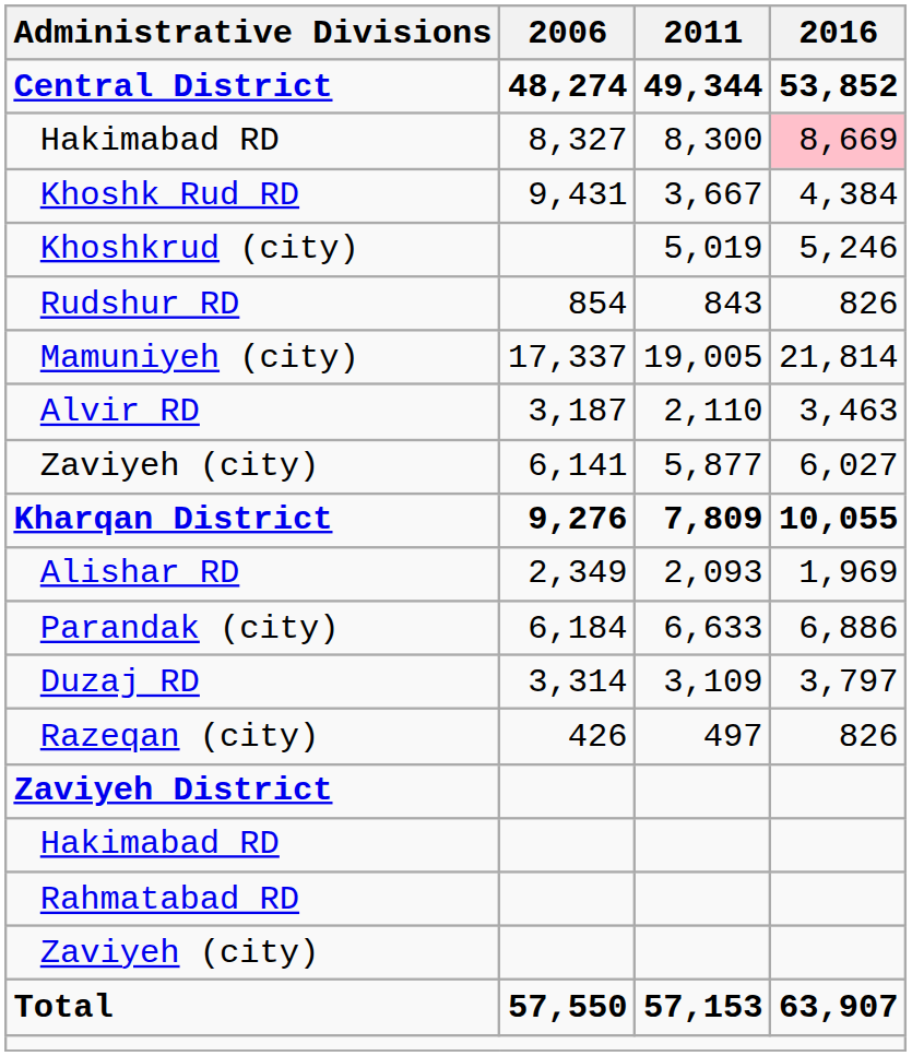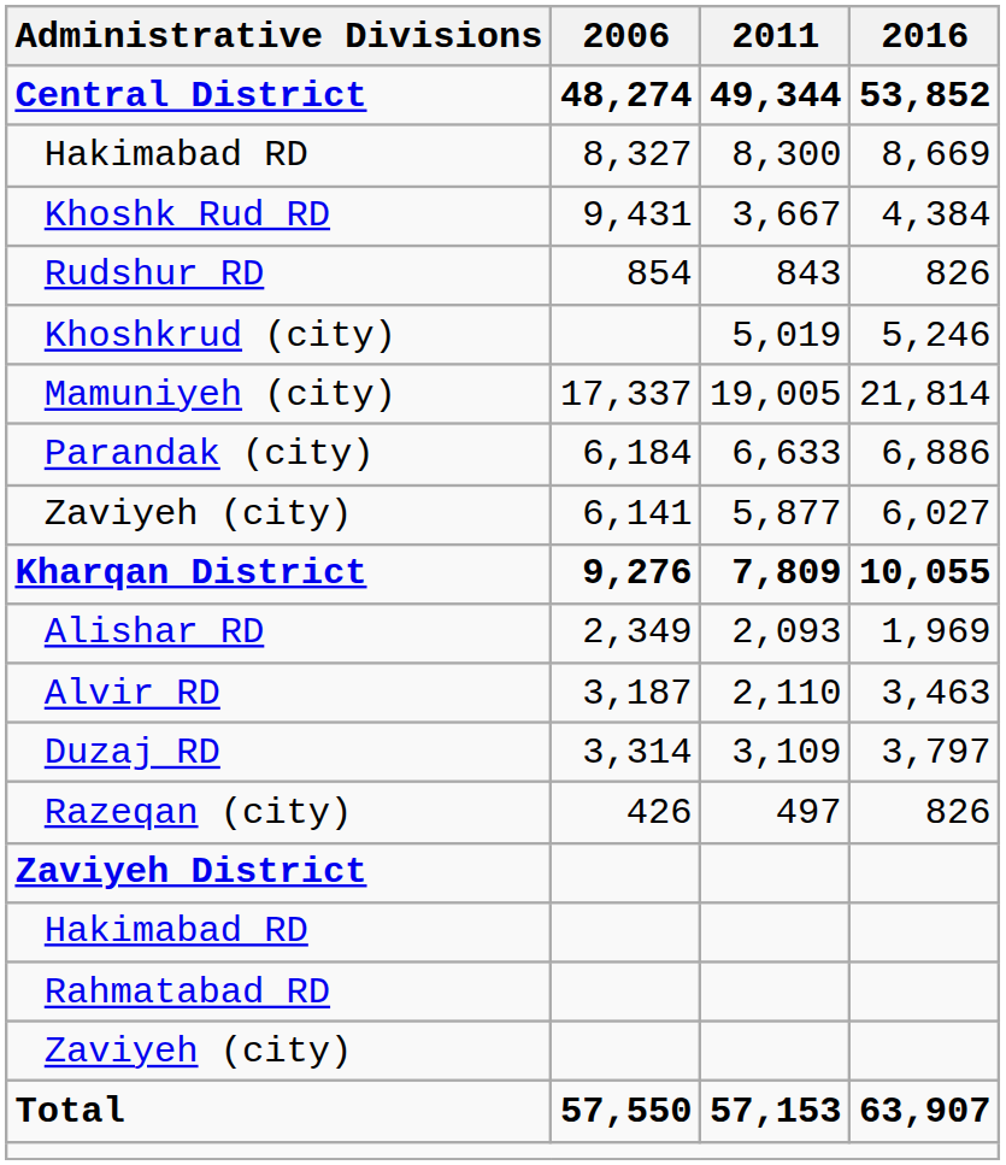Hakimabad RD / 8,300 | 2016: pink background -> no background
rows swapped: Rudshur RD <-> Khoshkrud (city)
rows swapped: Parandak (city) <-> Alvir RD
